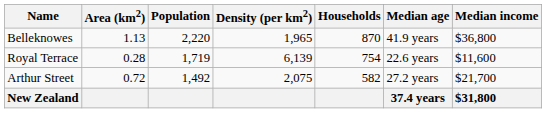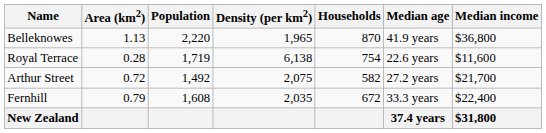Royal Terrace | Density (per km2): 6,139 -> 6,138
+ row: Fernhill | 0.79 | 1,608 | 2,035 | 672 | 33.3 years | $22,400
